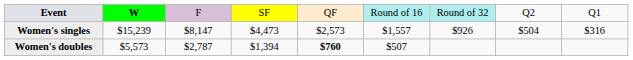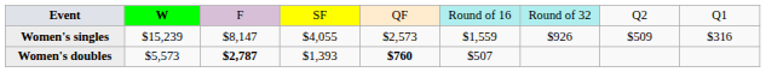Women's singles | column 4: $4,473 -> $4,055
Women's singles | column 6: $1,557 -> $1,559
Women's singles | column 8: $504 -> $509
Women's doubles | column 3: normal -> bold
Women's doubles | column 4: $1,394 -> $1,393
